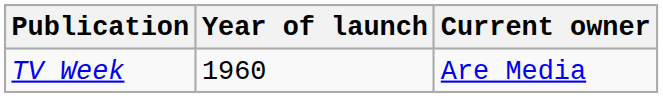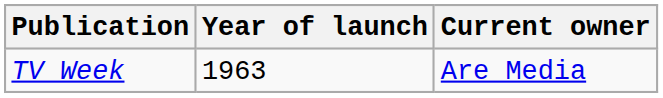TV Week | Year of launch: 1960 -> 1963
